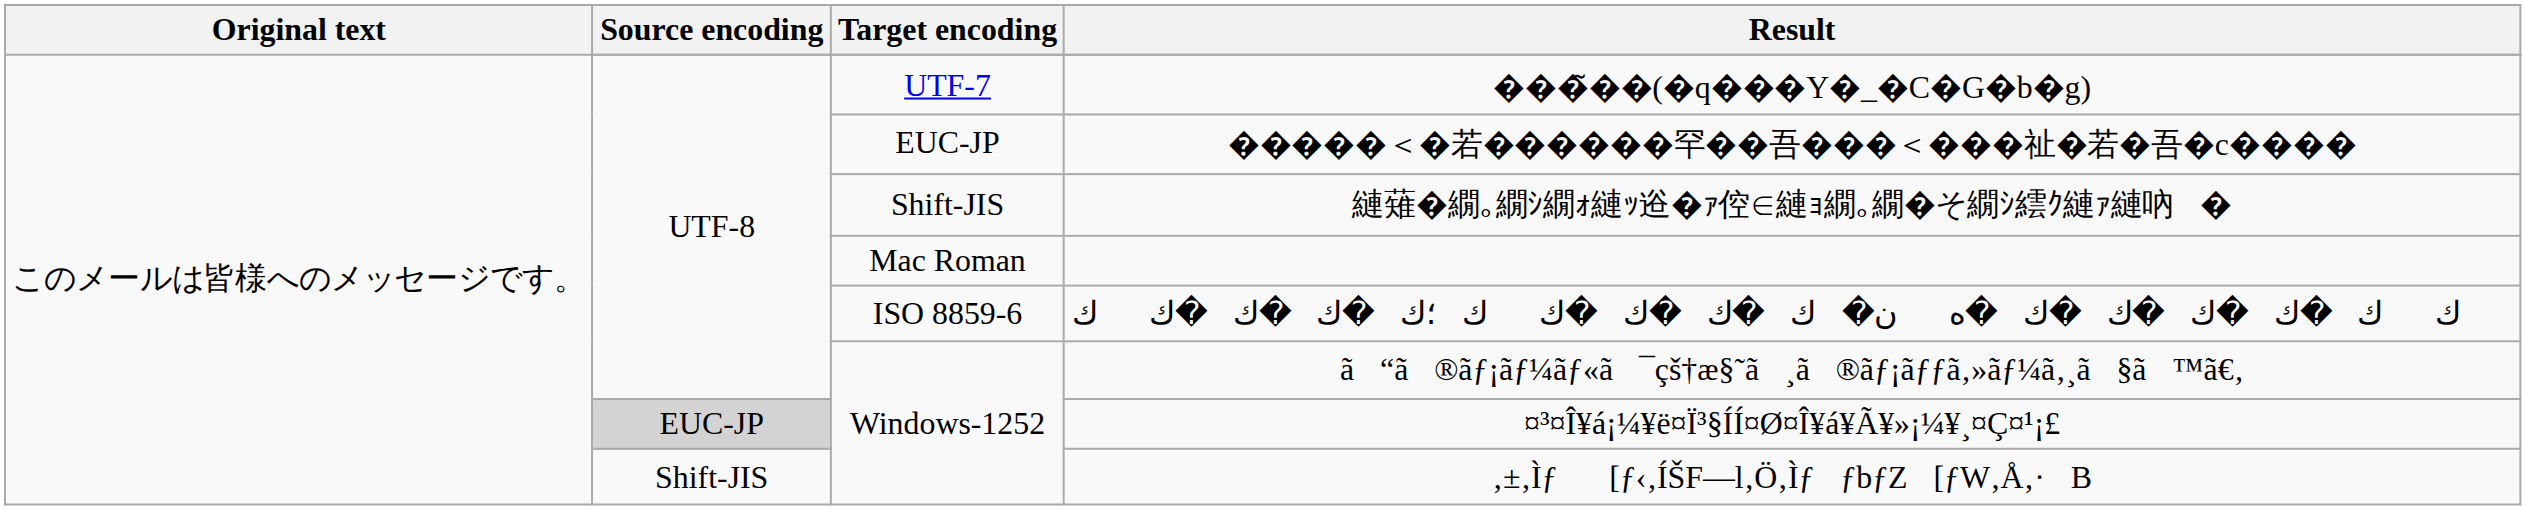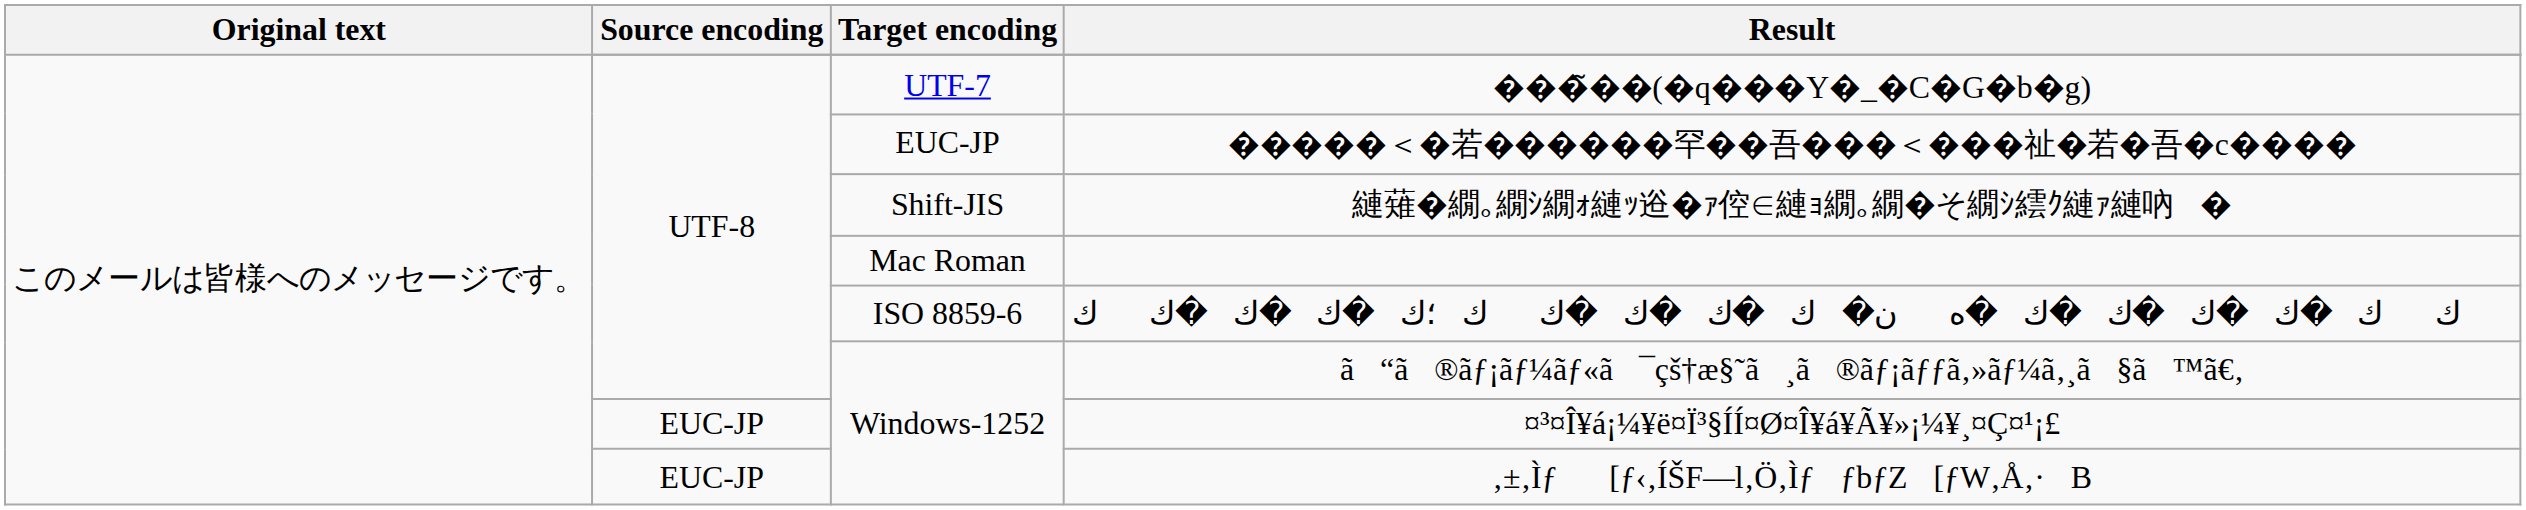¤³¤Î¥á¡¼¥ë¤Ï³§ÍÍ¤Ø¤Î¥á¥Ã¥»¡¼¥¸¤Ç¤¹¡£ | Source encoding: lightgrey background -> no background
‚±‚Ìƒ[ƒ‹‚ÍŠF—l‚Ö‚ÌƒƒbƒZ[ƒW‚Å‚·B | Source encoding: Shift-JIS -> EUC-JP
